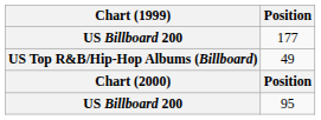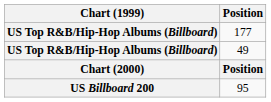177 | Chart (1999): US Billboard 200 -> US Top R&B/Hip-Hop Albums (Billboard)
